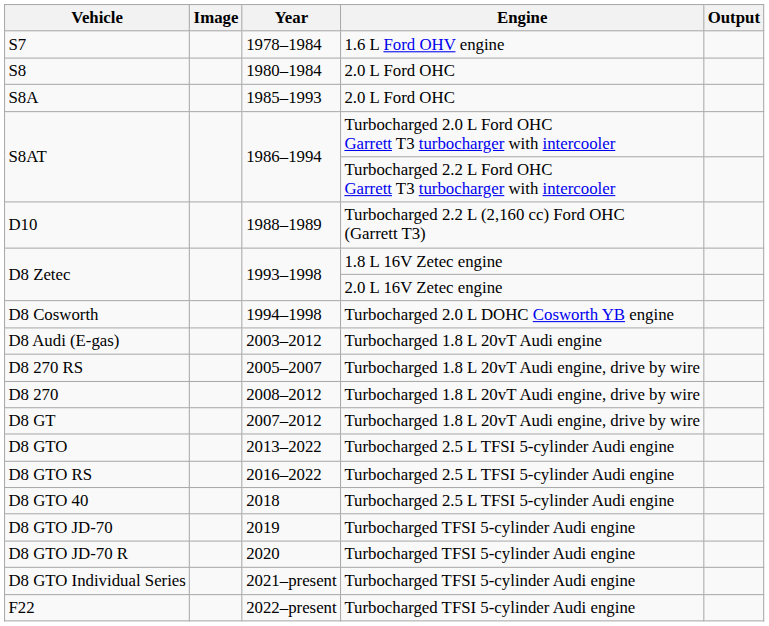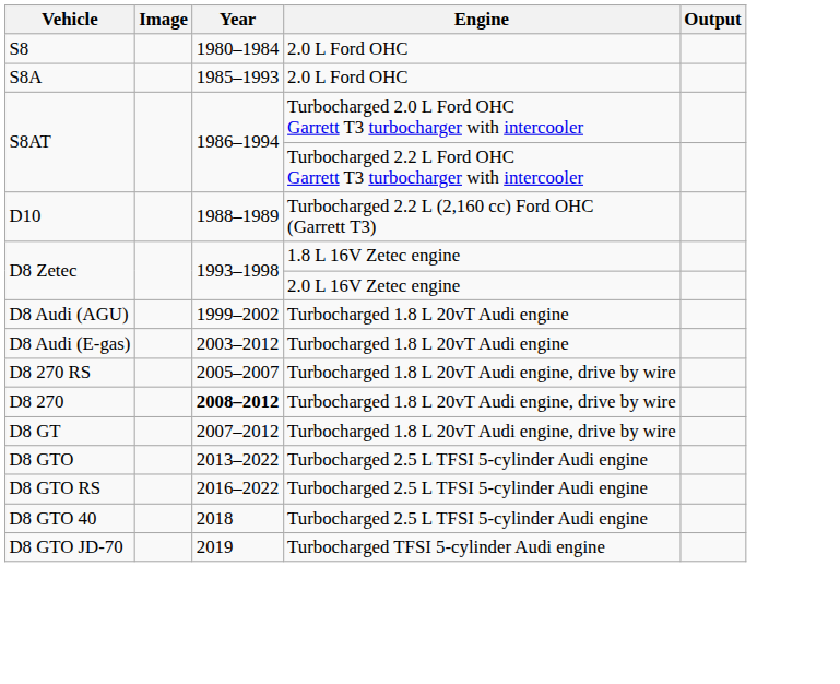- row: S7 | 1978–1984 | 1.6 L Ford OHV engine
- row: D8 Cosworth | 1994–1998 | Turbocharged 2.0 L DOHC Cosworth YB engine
+ row: D8 Audi (AGU) | 1999–2002 | Turbocharged 1.8 L 20vT Audi engine
D8 270 | Year: normal -> bold
- row: D8 GTO JD-70 R | 2020 | Turbocharged TFSI 5-cylinder Audi engine
- row: D8 GTO Individual Series | 2021–present | Turbocharged TFSI 5-cylinder Audi engine
- row: F22 | 2022–present | Turbocharged TFSI 5-cylinder Audi engine
